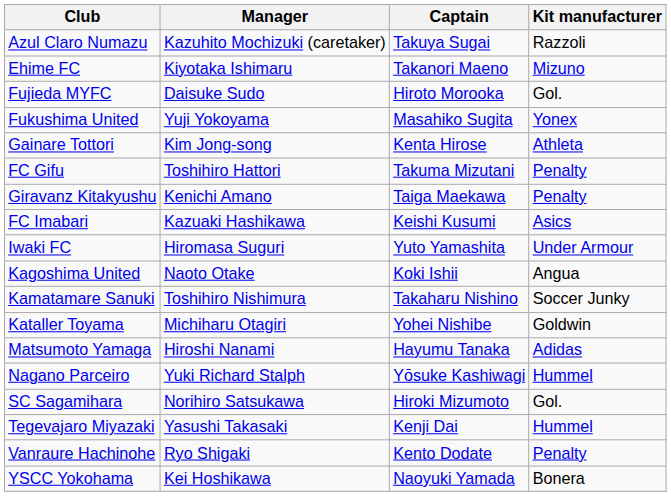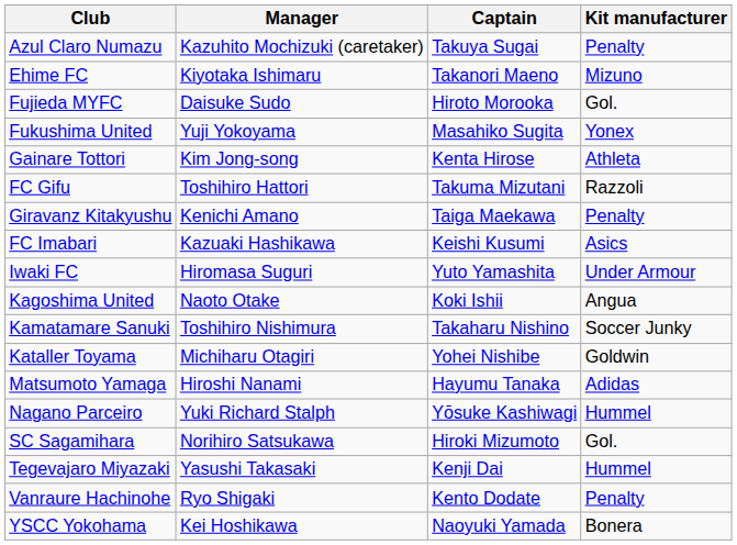Azul Claro Numazu | Kit manufacturer: Razzoli -> Penalty
FC Gifu | Kit manufacturer: Penalty -> Razzoli
